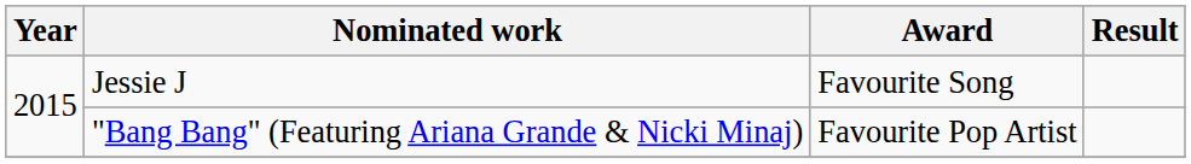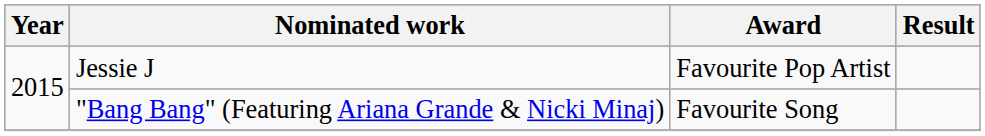Jessie J | Award: Favourite Song -> Favourite Pop Artist
"Bang Bang" (Featuring Ariana Grande & Nicki Minaj) | Award: Favourite Pop Artist -> Favourite Song
